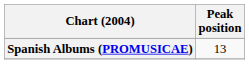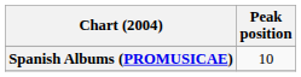Spanish Albums (PROMUSICAE) | Peak position: 13 -> 10
